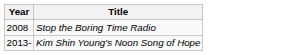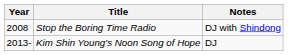+ column: Notes | DJ with Shindong | DJ
